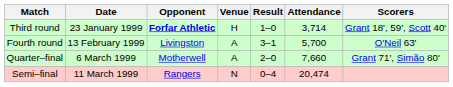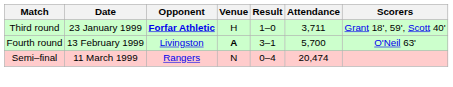Third round | Attendance: 3,714 -> 3,711
Fourth round | Venue: normal -> bold
- row: Quarter–final | 6 March 1999 | Motherwell | A | 2–0 | 7,660 | Grant 71', Simão 80'
